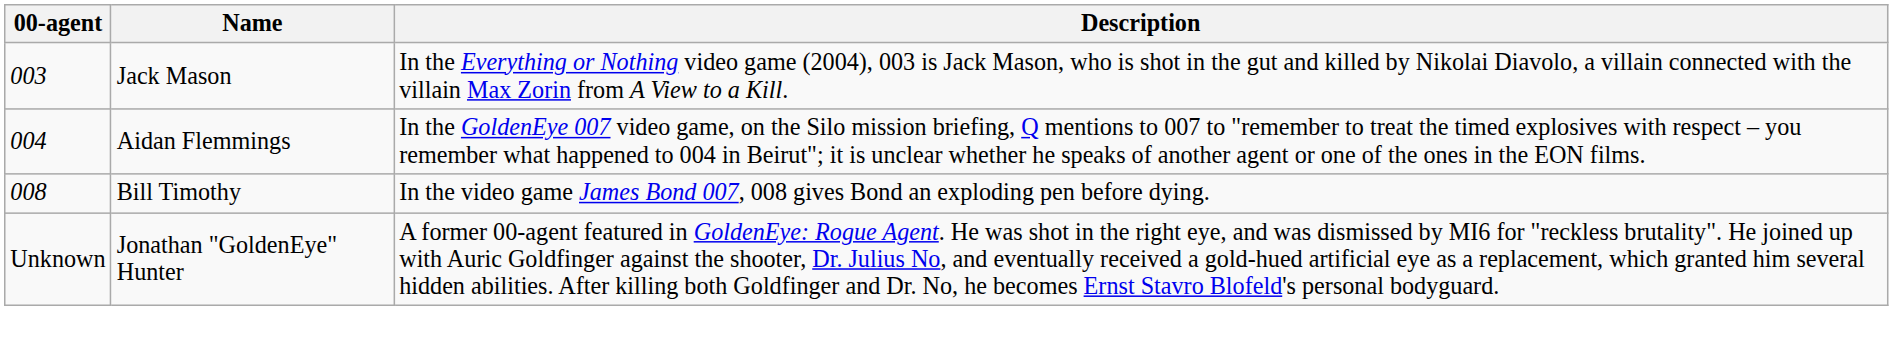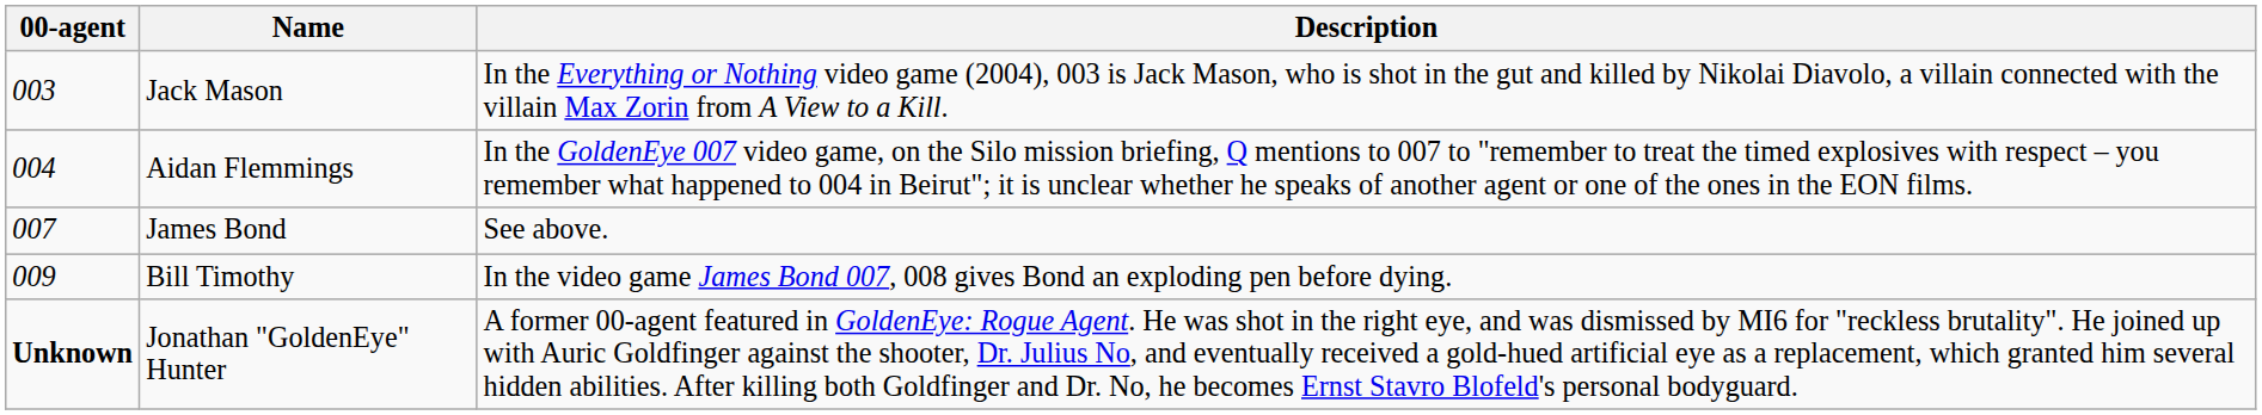+ row: 007 | James Bond | See above.
Bill Timothy | 00-agent: 008 -> 009
Jonathan "GoldenEye" Hunter | 00-agent: normal -> bold
